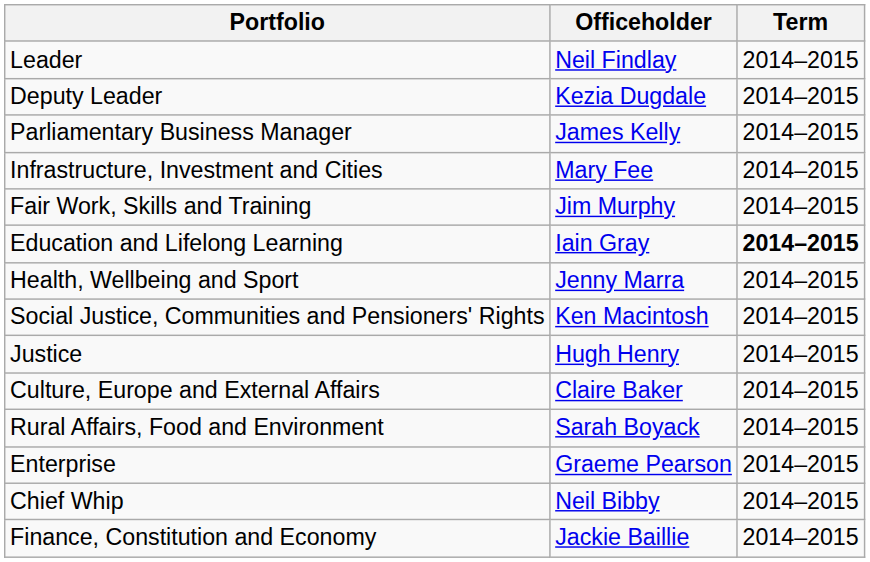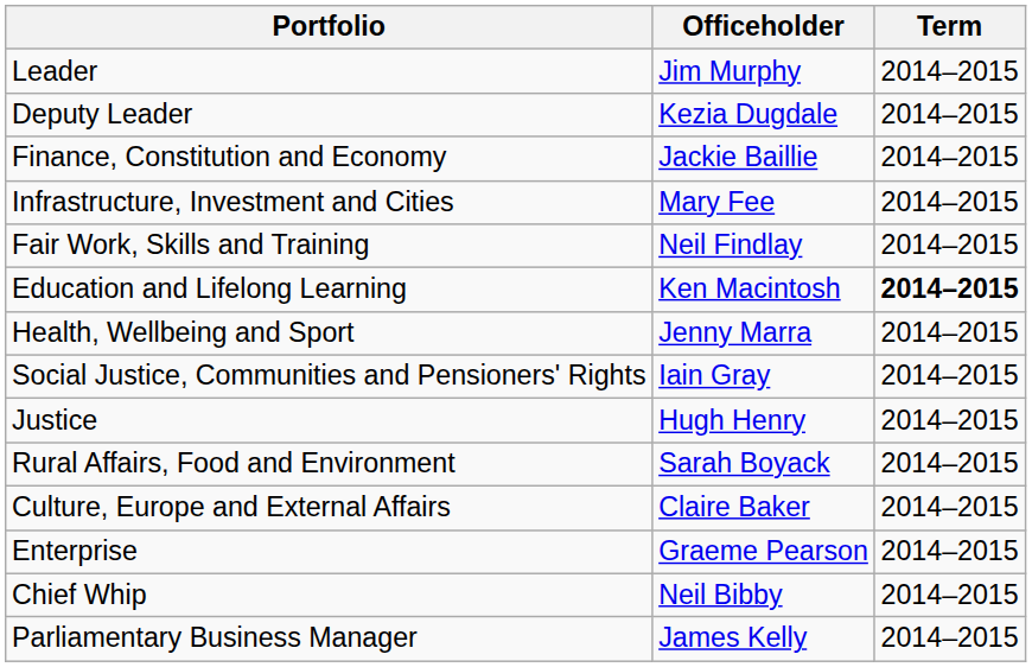Leader | Officeholder: Neil Findlay -> Jim Murphy
rows swapped: Finance, Constitution and Economy <-> Parliamentary Business Manager
Fair Work, Skills and Training | Officeholder: Jim Murphy -> Neil Findlay
Education and Lifelong Learning | Officeholder: Iain Gray -> Ken Macintosh
Social Justice, Communities and Pensioners' Rights | Officeholder: Ken Macintosh -> Iain Gray
rows swapped: Rural Affairs, Food and Environment <-> Culture, Europe and External Affairs
